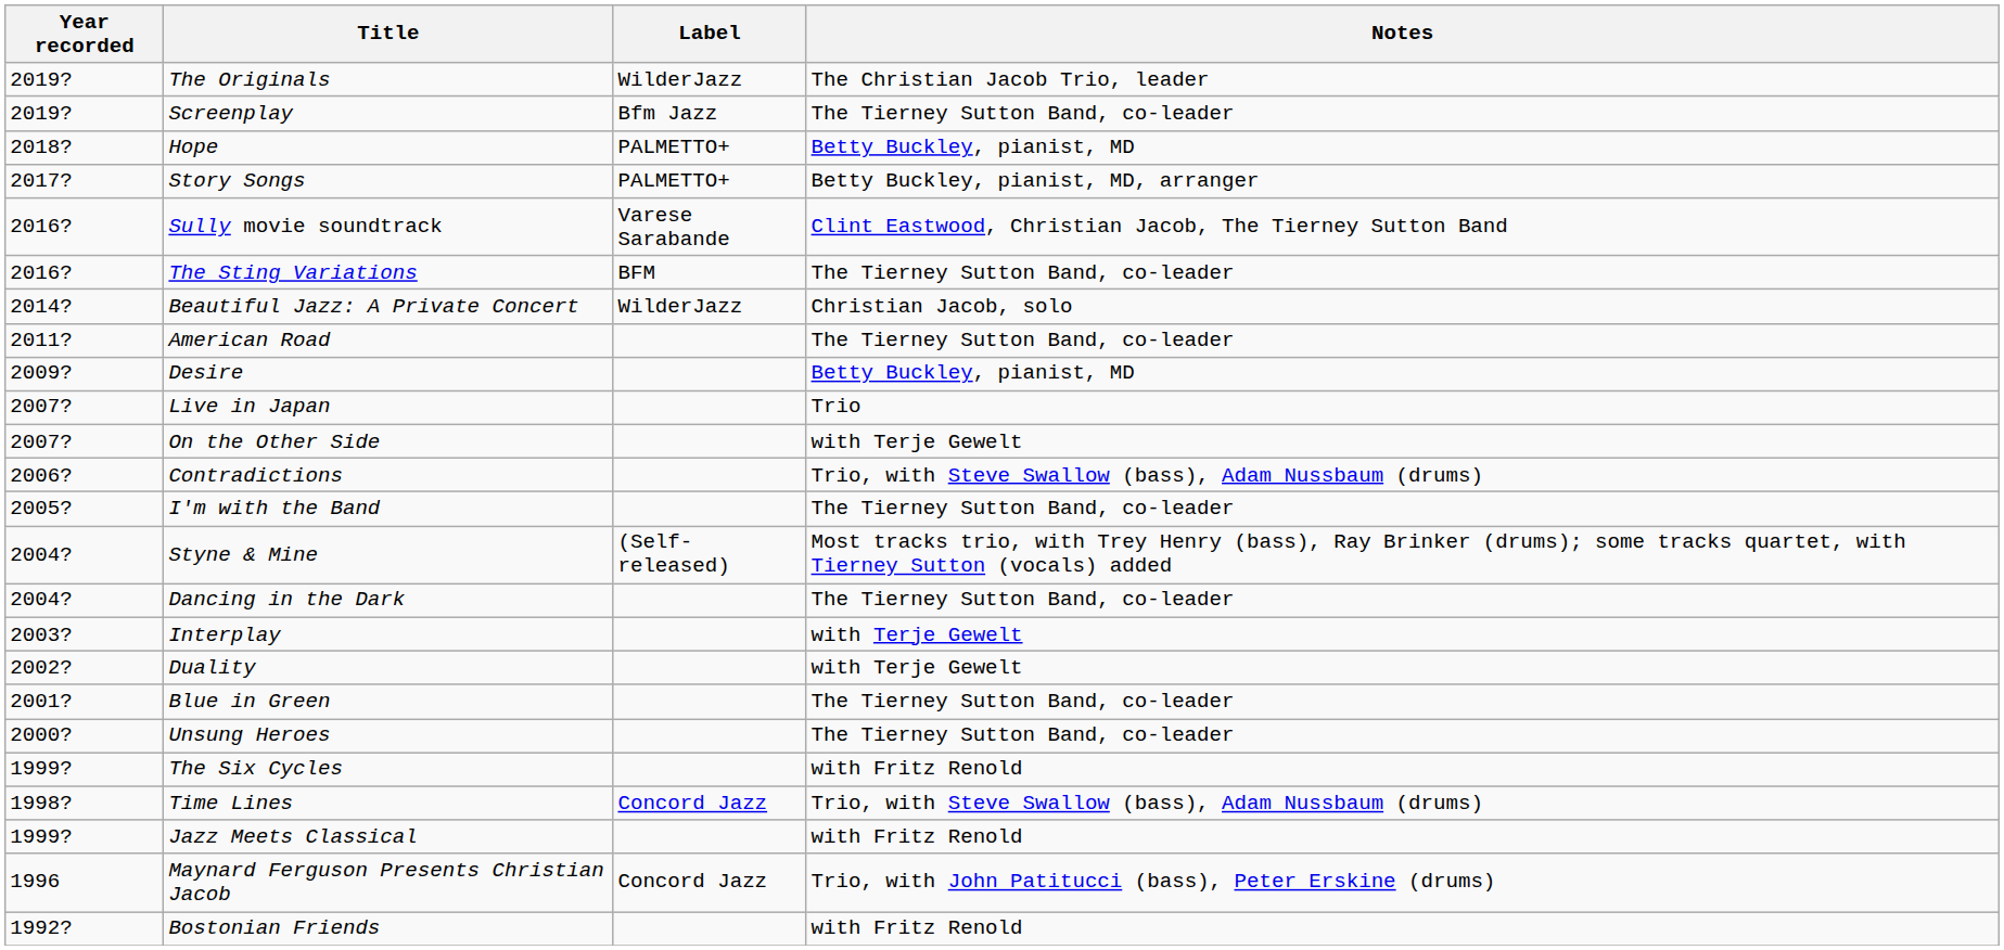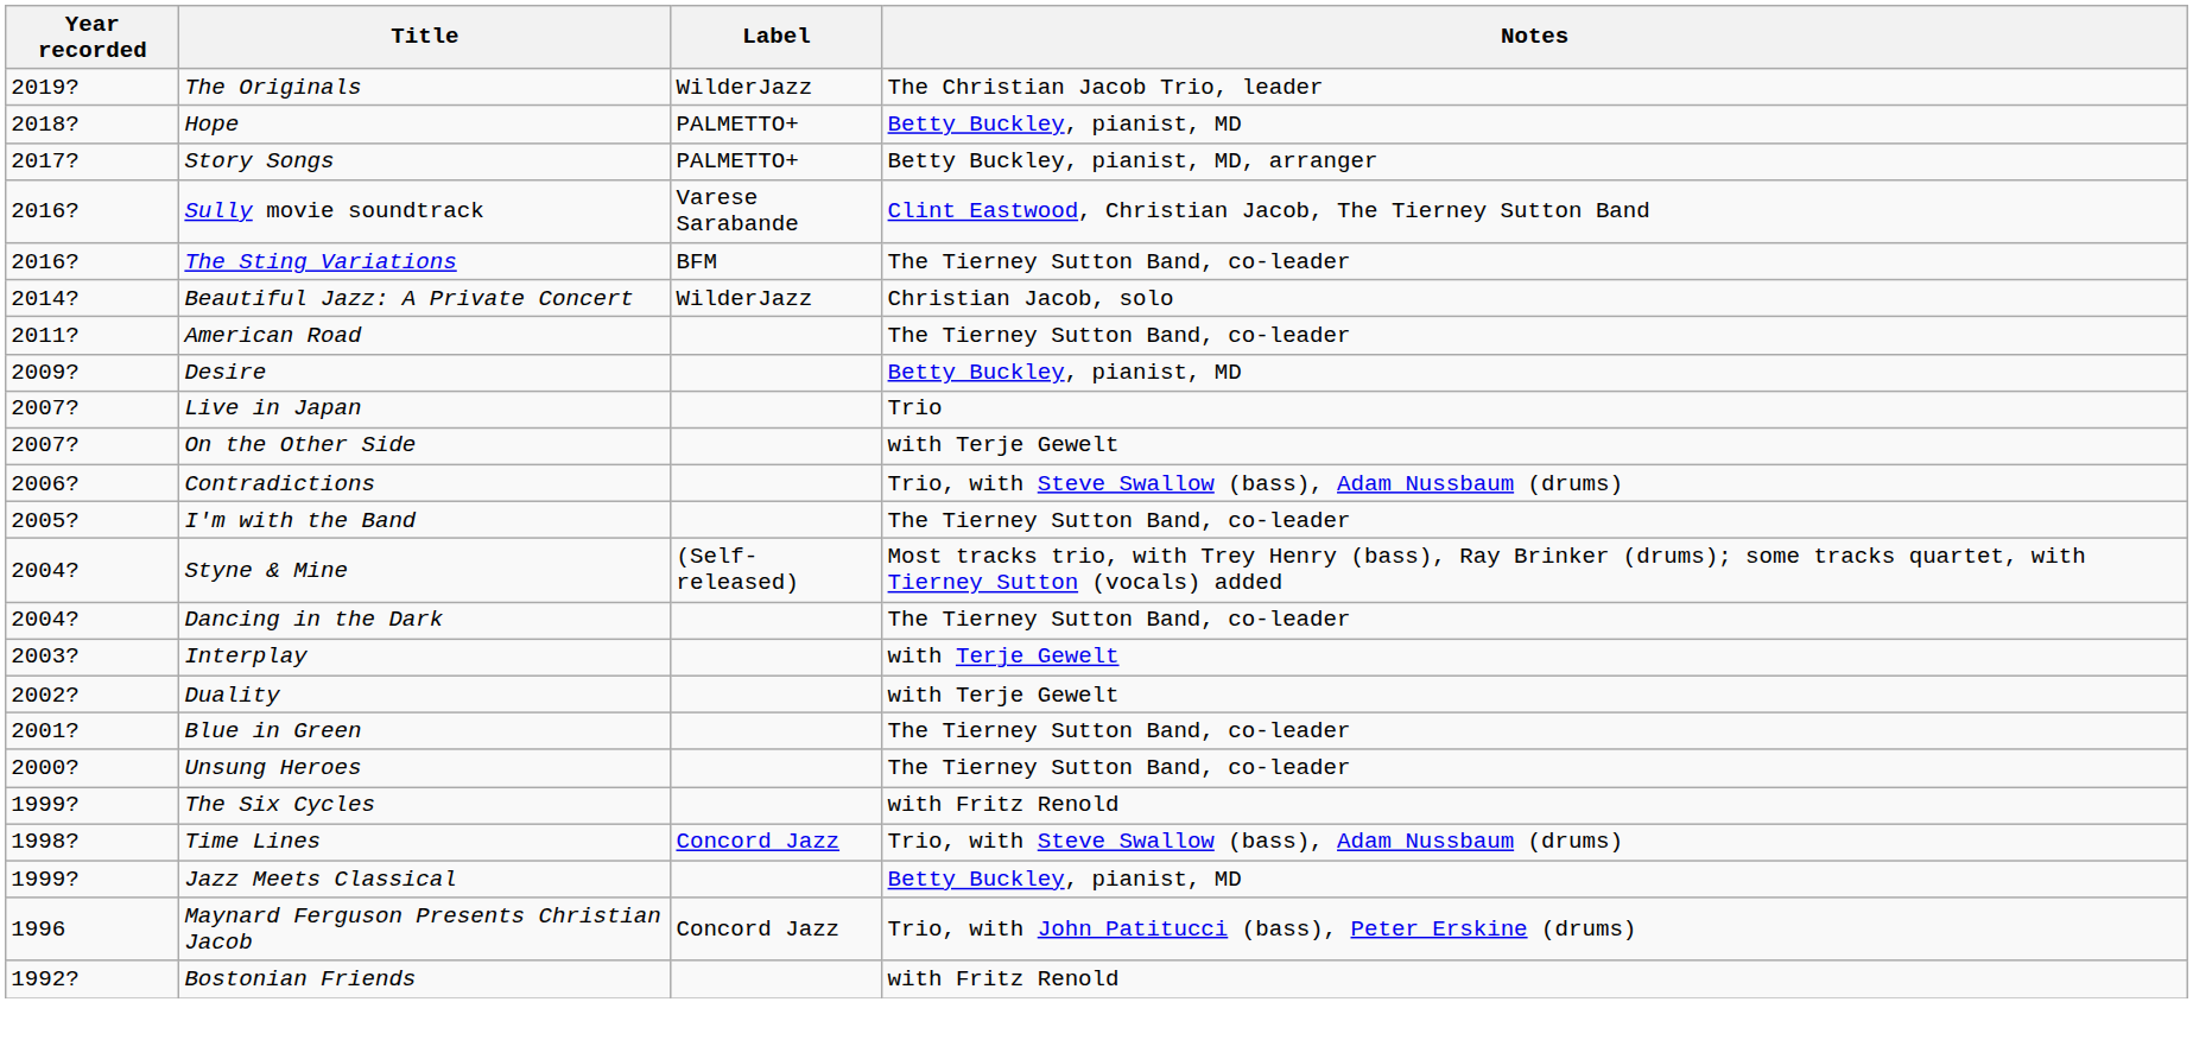- row: 2019? | Screenplay | Bfm Jazz | The Tierney Sutton Band, co-leader
Jazz Meets Classical | Notes: with Fritz Renold -> Betty Buckley, pianist, MD
